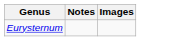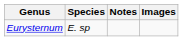+ column: Species | E. sp
